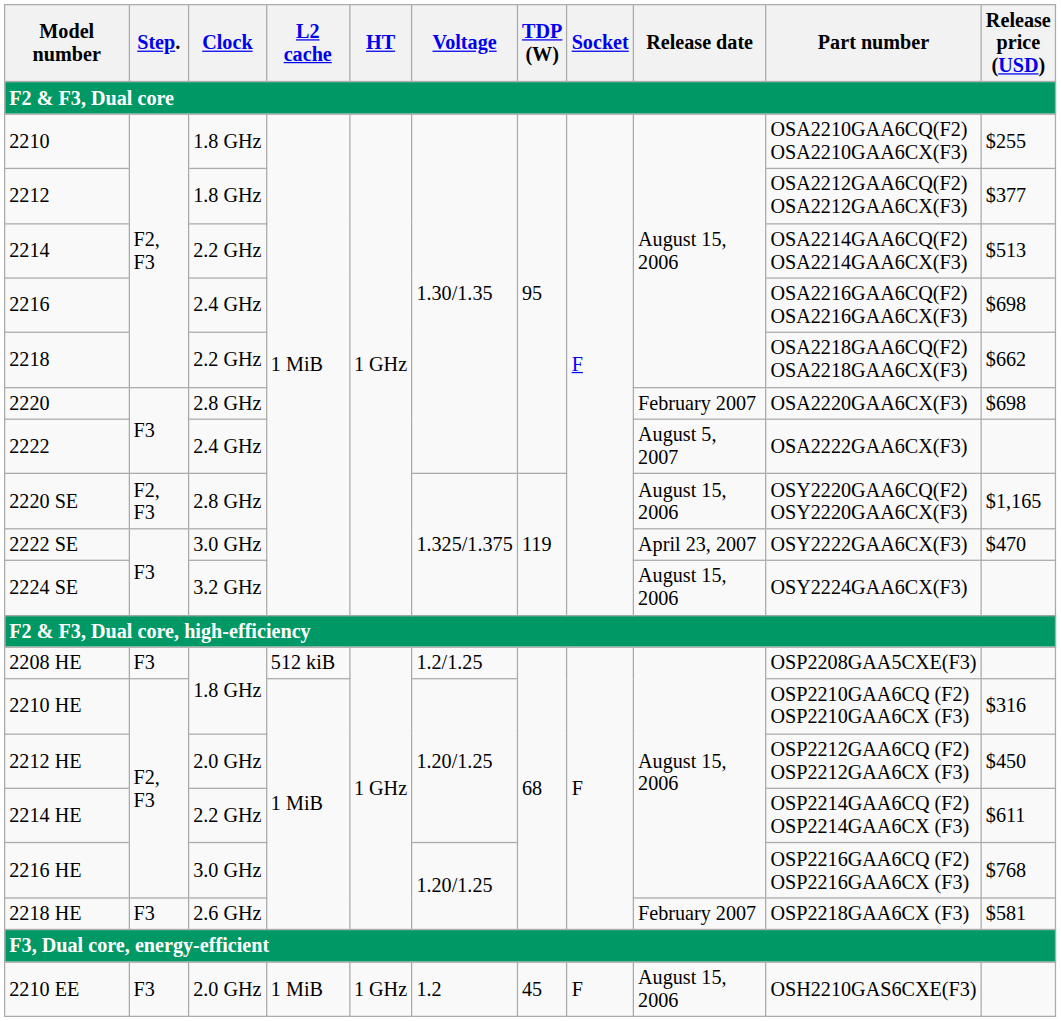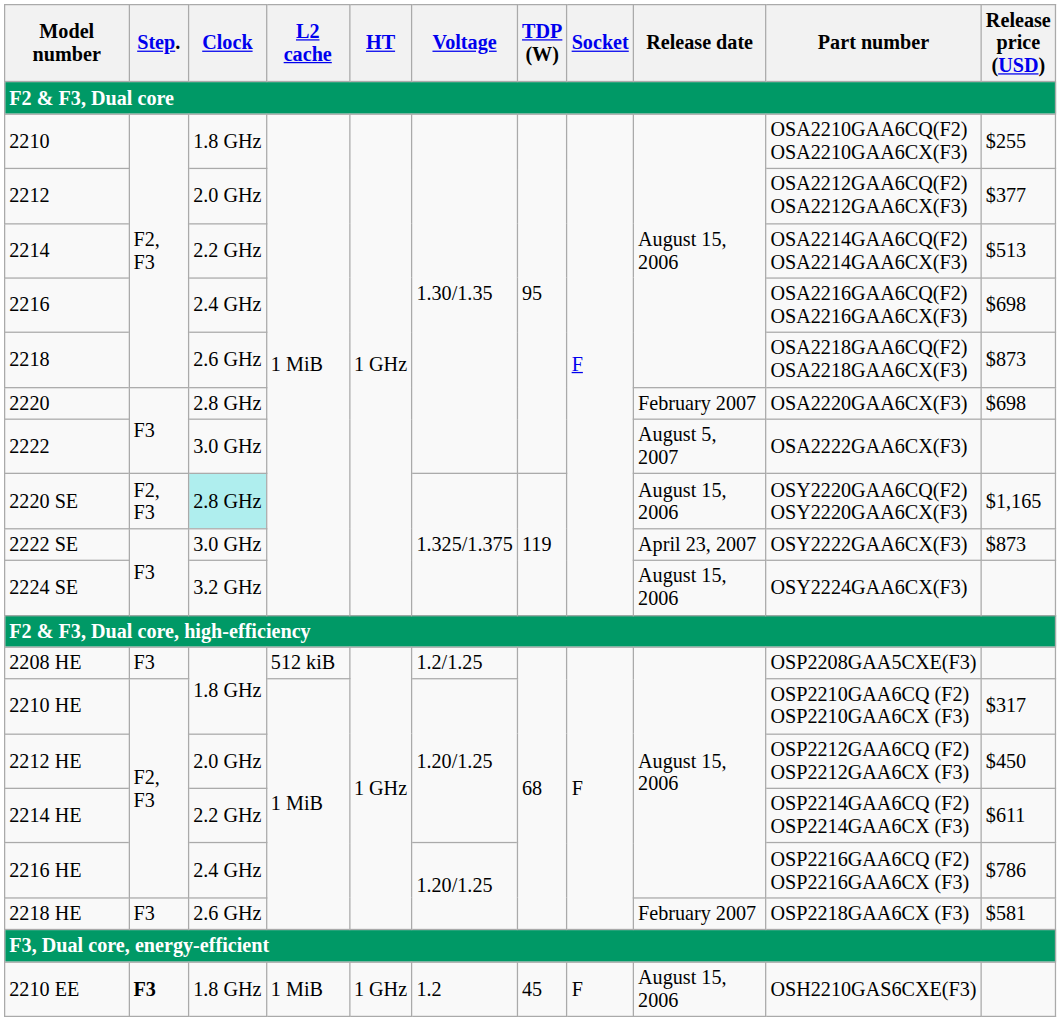2212 | Clock: 1.8 GHz -> 2.0 GHz
2218 | Clock: 2.2 GHz -> 2.6 GHz
2218 | Release price (USD): $662 -> $873
2222 | Clock: 2.4 GHz -> 3.0 GHz
2220 SE | Clock: no background -> paleturquoise background
2222 SE | Release price (USD): $470 -> $873
2210 HE | Release price (USD): $316 -> $317
2216 HE | Clock: 3.0 GHz -> 2.4 GHz
2216 HE | Release price (USD): $768 -> $786
2210 EE | Step.: normal -> bold
2210 EE | Clock: 2.0 GHz -> 1.8 GHz
